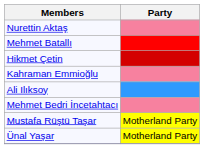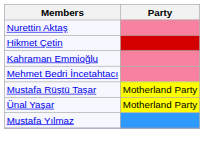- row: Mehmet Batallı
- row: Ali Ilıksoy
+ row: Mustafa Yılmaz
